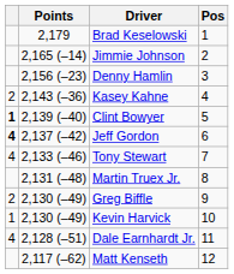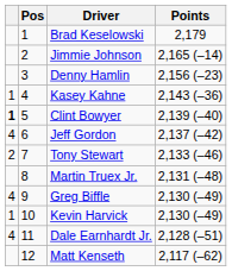columns swapped: Pos <-> Points
Kasey Kahne | column 1: 2 -> 1
Jeff Gordon | column 1: bold -> normal
Tony Stewart | column 1: 4 -> 2
Greg Biffle | column 1: 2 -> 4
